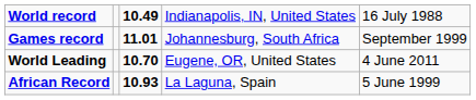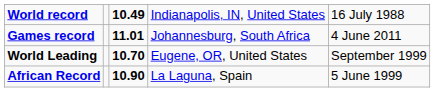Games record | column 5: September 1999 -> 4 June 2011
World Leading | column 5: 4 June 2011 -> September 1999
African Record | column 3: 10.93 -> 10.90
